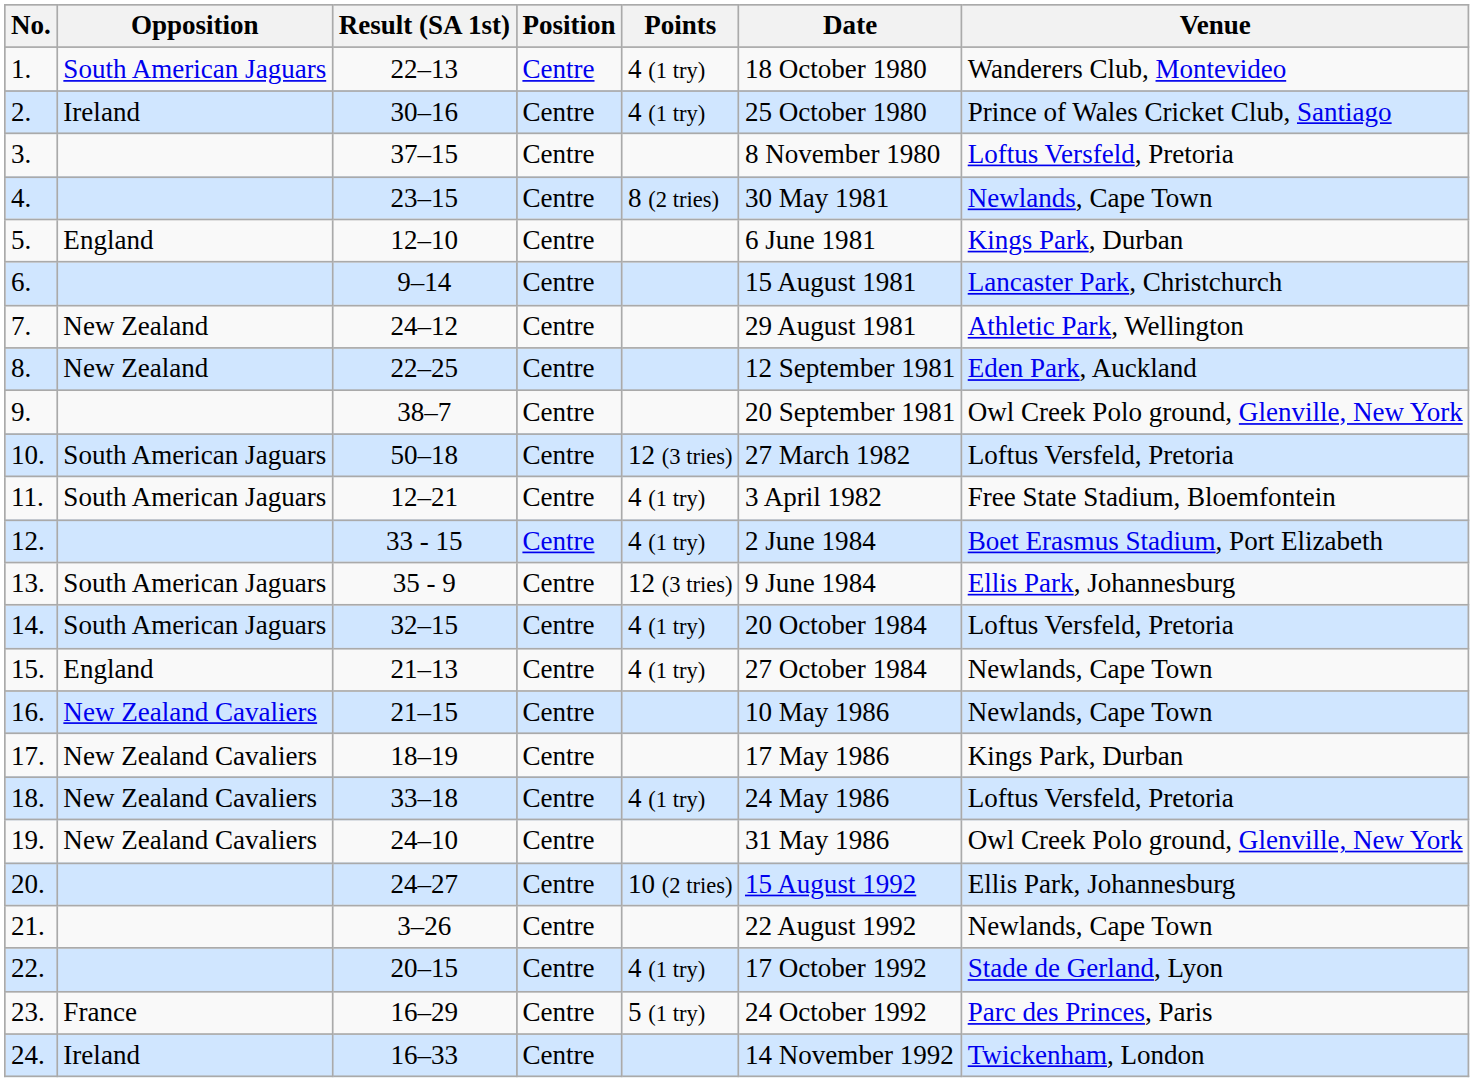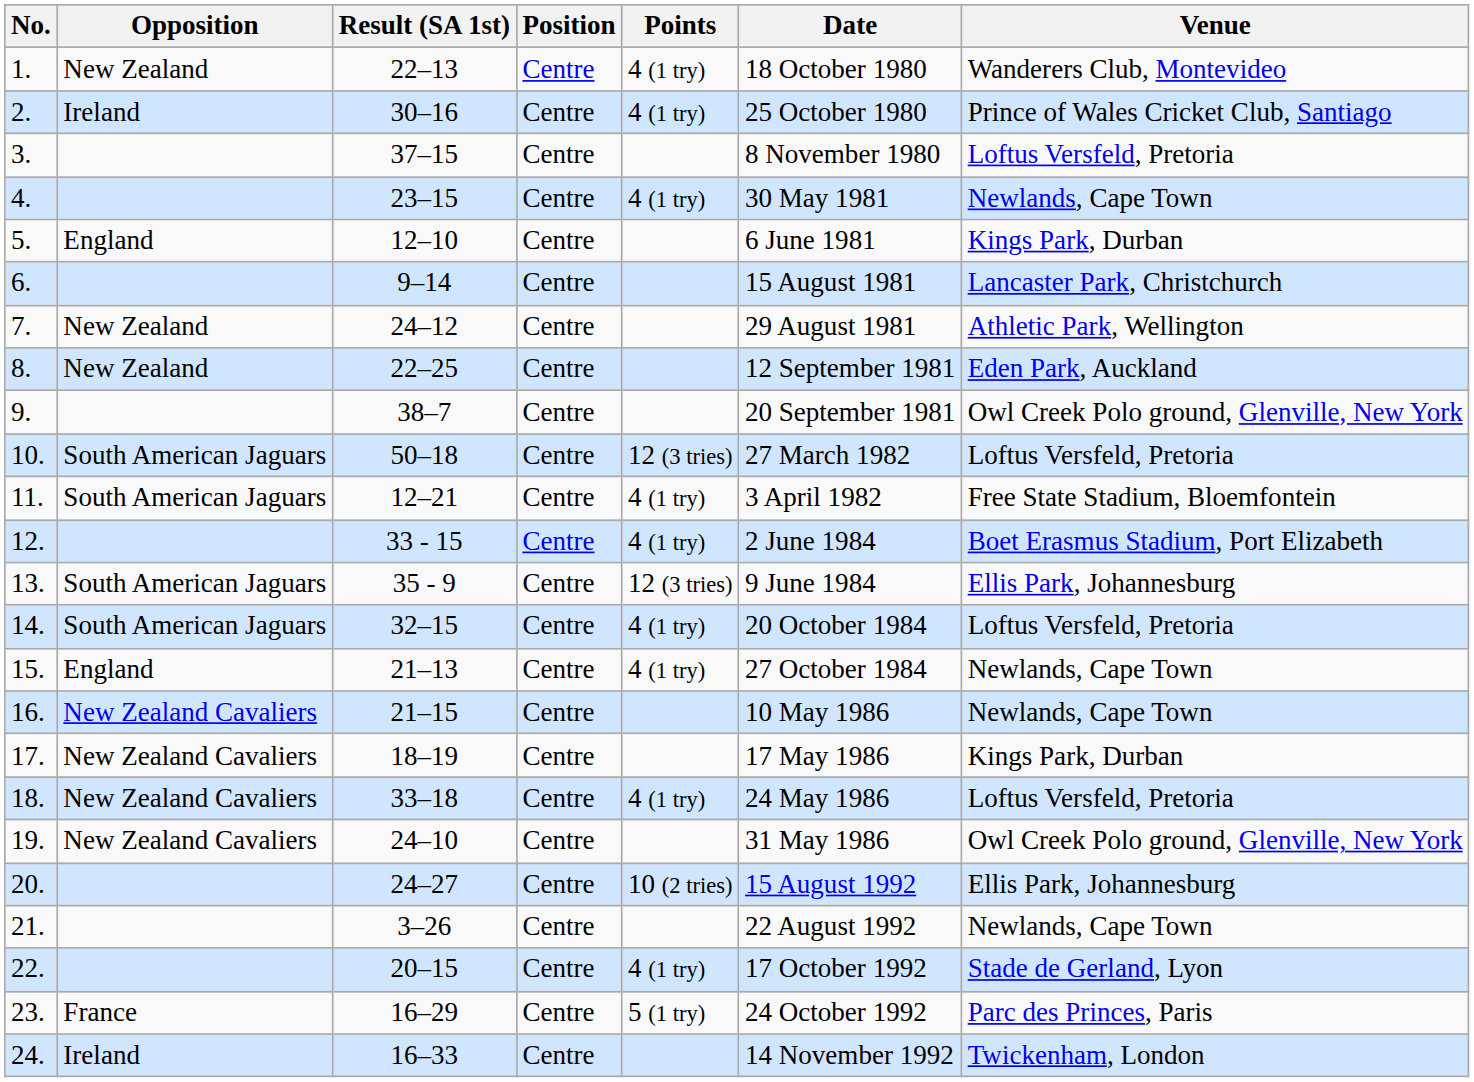1. | Opposition: South American Jaguars -> New Zealand
4. | Points: 8 (2 tries) -> 4 (1 try)
